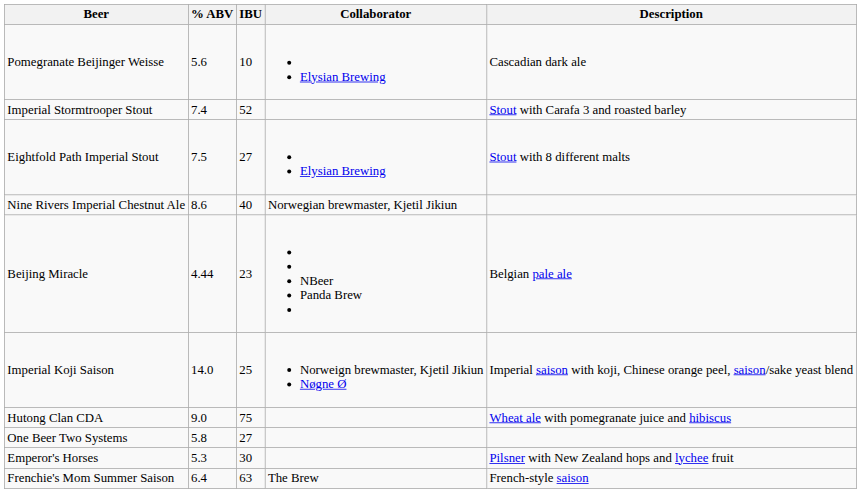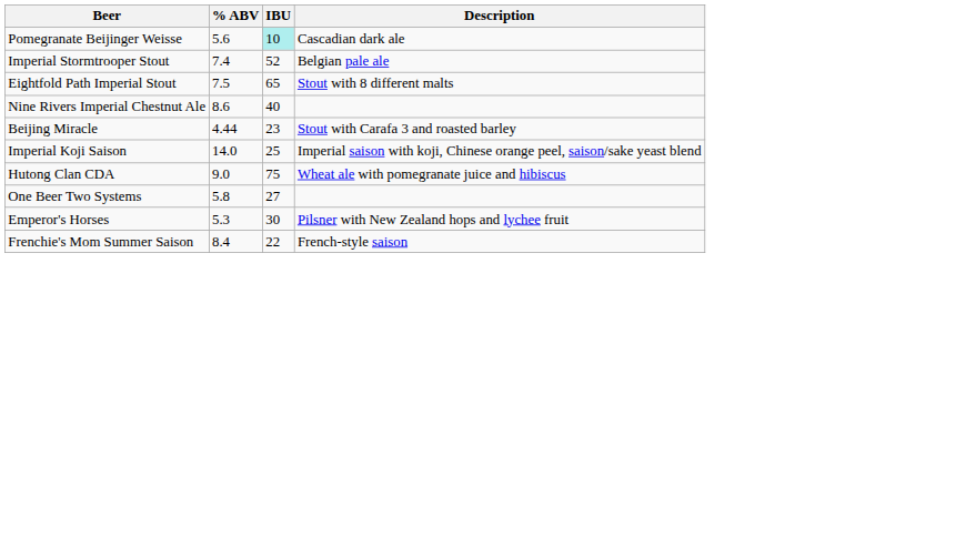- column: Collaborator | Elysian Brewing | Elysian Brewing | Norwegian brewmaster, Kjetil Jikiun | NBeer Panda Brew | Norweign brewmaster, Kjetil Jikiun Nøgne Ø | The Brew
Pomegranate Beijinger Weisse | IBU: no background -> paleturquoise background
Imperial Stormtrooper Stout | Description: Stout with Carafa 3 and roasted barley -> Belgian pale ale
Eightfold Path Imperial Stout | IBU: 27 -> 65
Beijing Miracle | Description: Belgian pale ale -> Stout with Carafa 3 and roasted barley
Frenchie's Mom Summer Saison | % ABV: 6.4 -> 8.4
Frenchie's Mom Summer Saison | IBU: 63 -> 22
